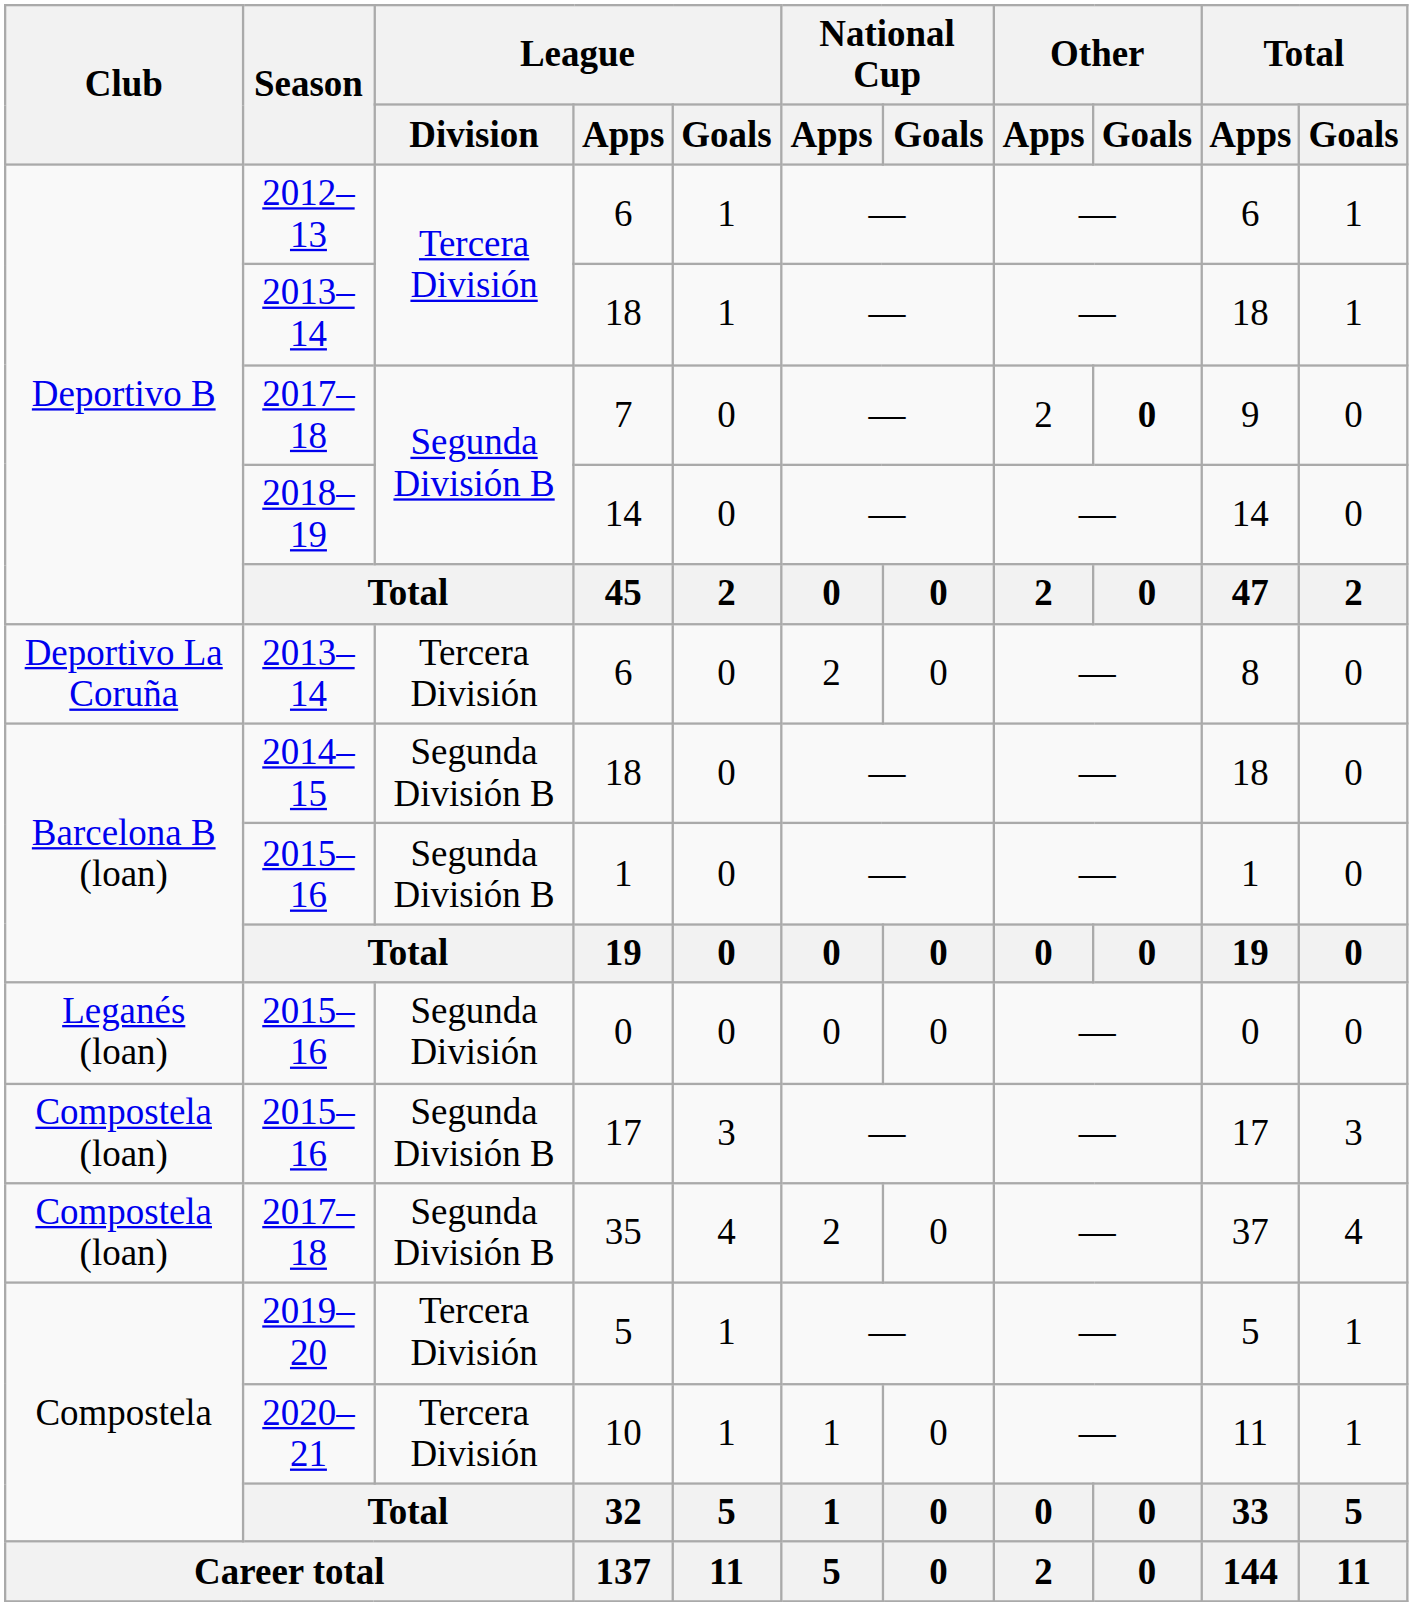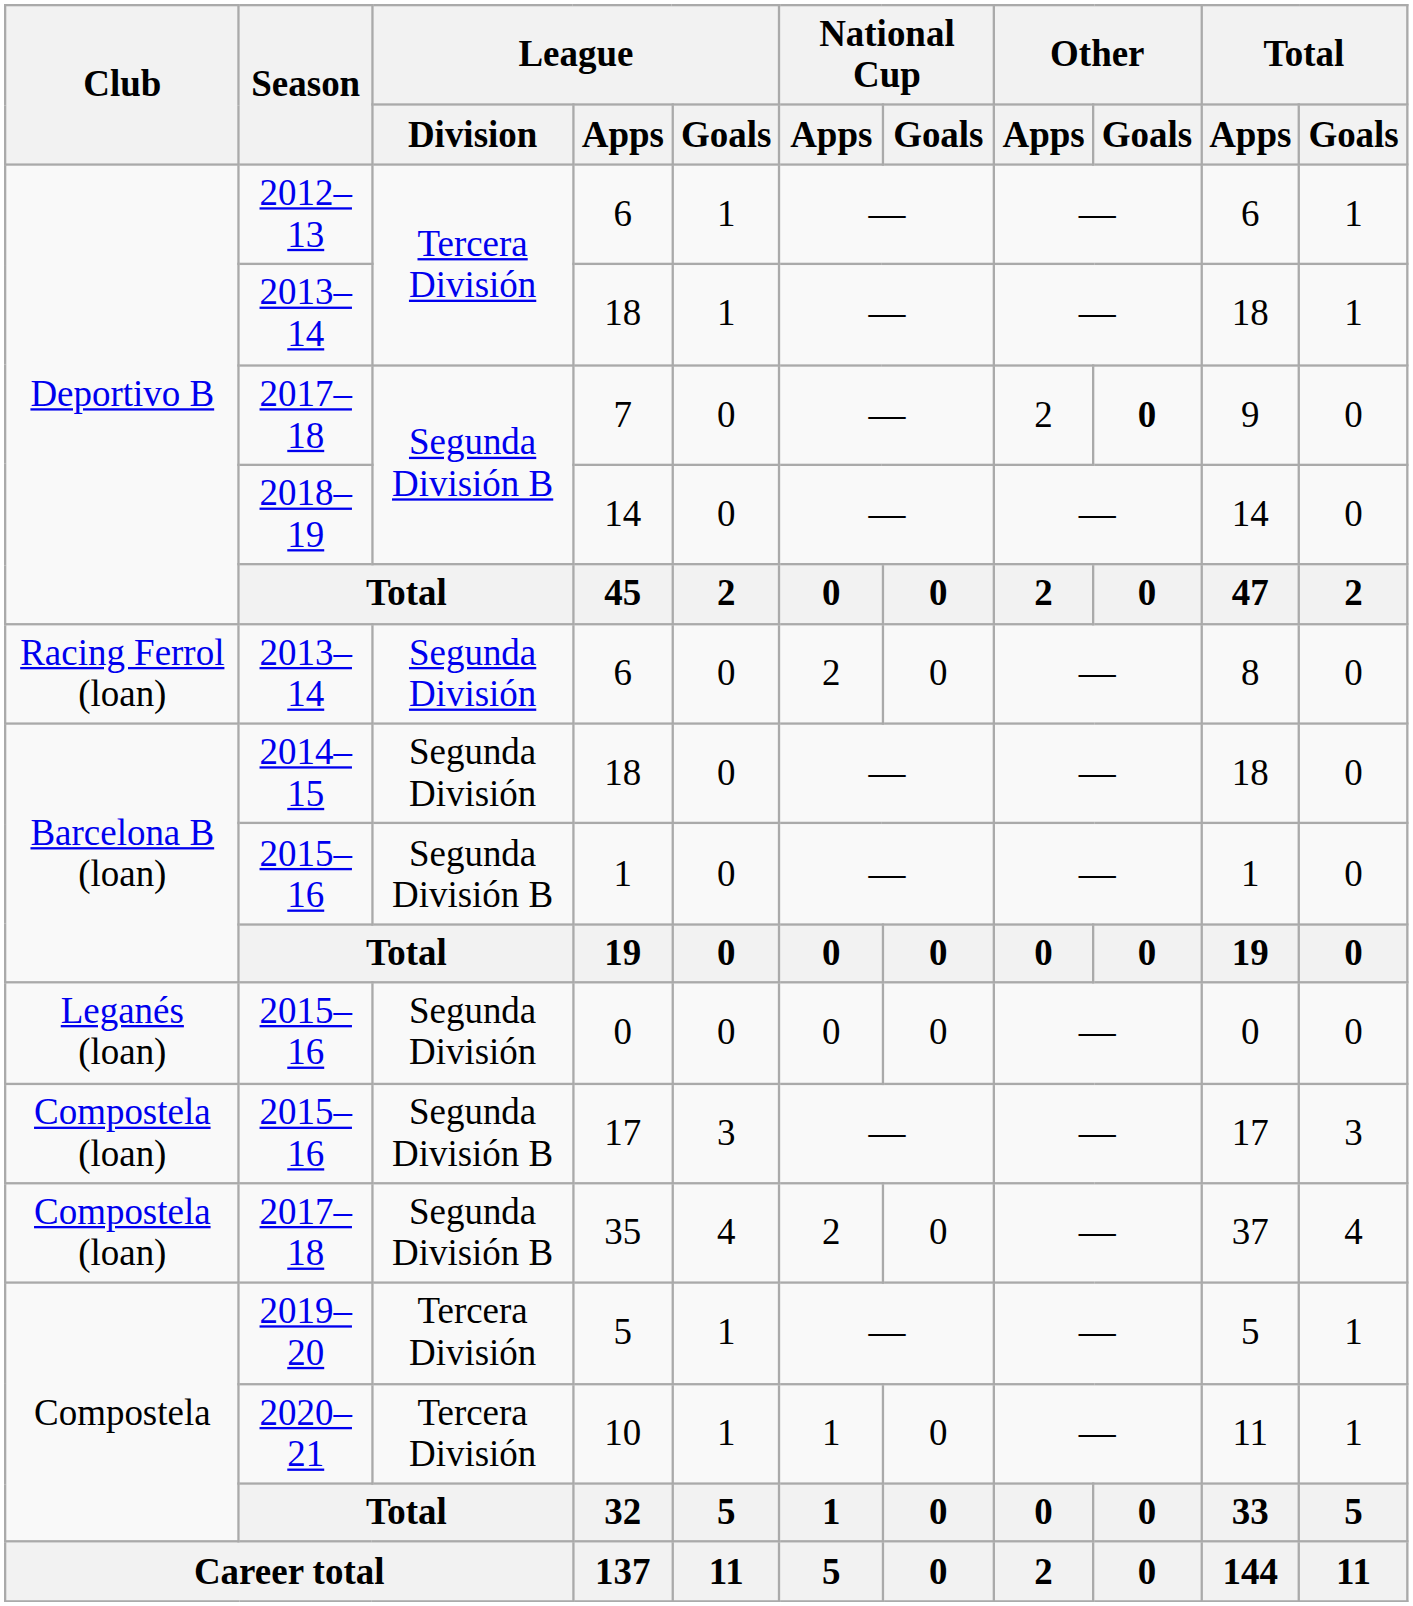2013–14 / 6 | Club: Deportivo La Coruña -> Racing Ferrol (loan)
2013–14 / 6 | League / Division: Tercera División -> Segunda División
2014–15 / 18 | League / Division: Segunda División B -> Segunda División
